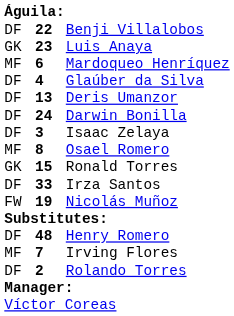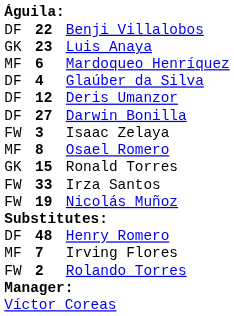Deris Umanzor | column 2: 13 -> 12
Darwin Bonilla | column 2: 24 -> 27
Isaac Zelaya | column 1: DF -> FW
Irza Santos | column 1: DF -> FW
Rolando Torres | column 1: DF -> FW
